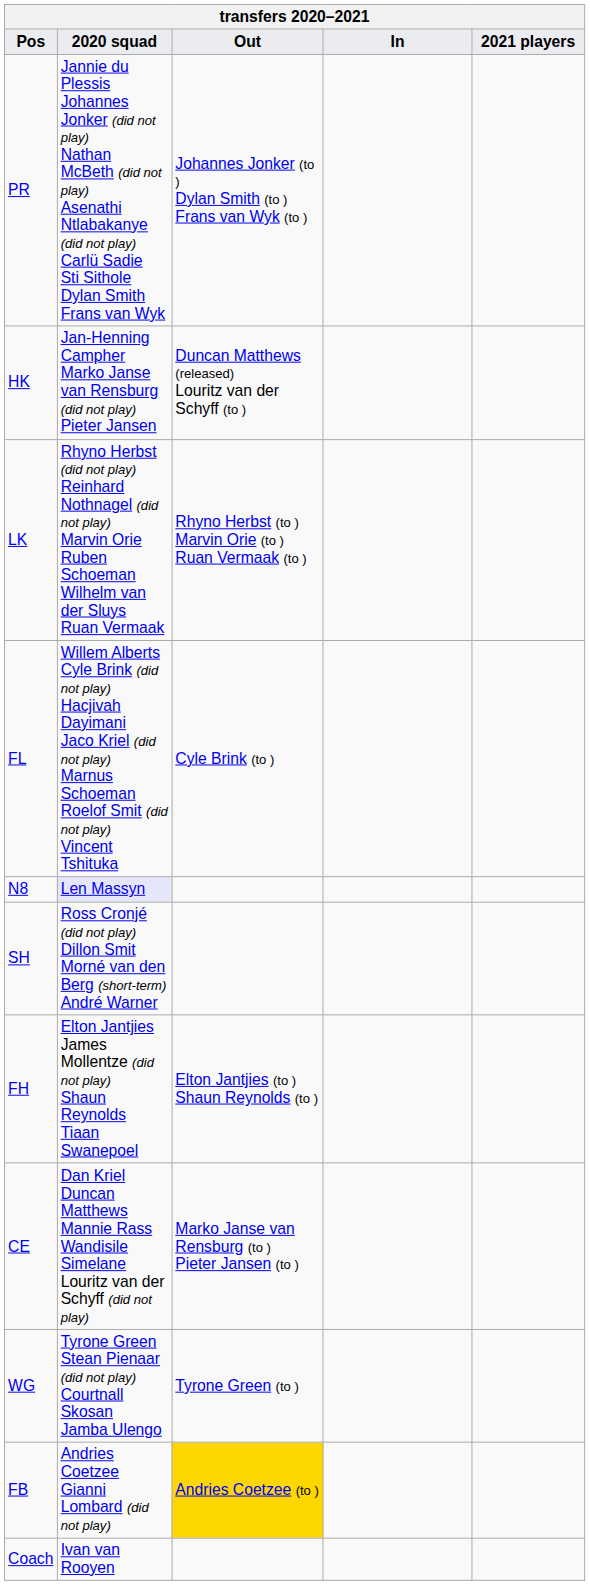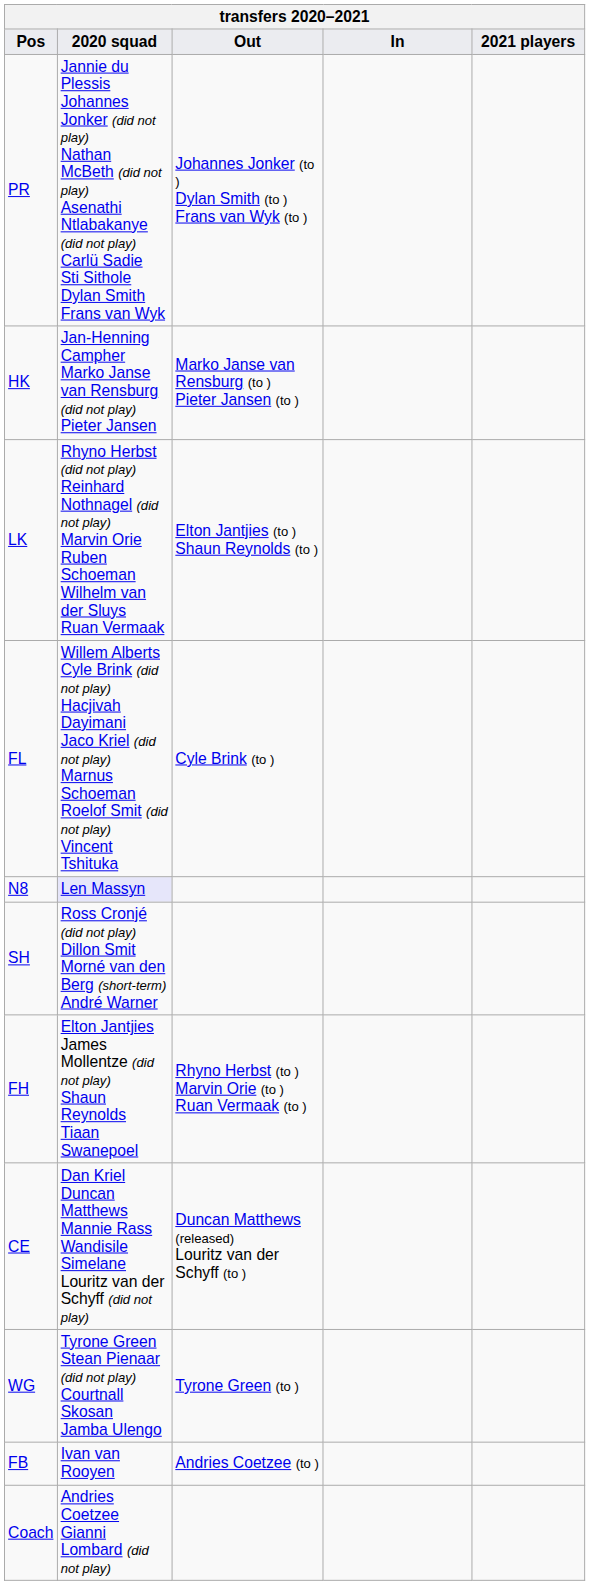HK | Out: Duncan Matthews (released) Louritz van der Schyff (to ) -> Marko Janse van Rensburg (to ) Pieter Jansen (to )
LK | Out: Rhyno Herbst (to ) Marvin Orie (to ) Ruan Vermaak (to ) -> Elton Jantjies (to ) Shaun Reynolds (to )
FH | Out: Elton Jantjies (to ) Shaun Reynolds (to ) -> Rhyno Herbst (to ) Marvin Orie (to ) Ruan Vermaak (to )
CE | Out: Marko Janse van Rensburg (to ) Pieter Jansen (to ) -> Duncan Matthews (released) Louritz van der Schyff (to )
FB | 2020 squad: Andries Coetzee Gianni Lombard (did not play) -> Ivan van Rooyen
FB | Out: gold background -> no background
Coach | 2020 squad: Ivan van Rooyen -> Andries Coetzee Gianni Lombard (did not play)
